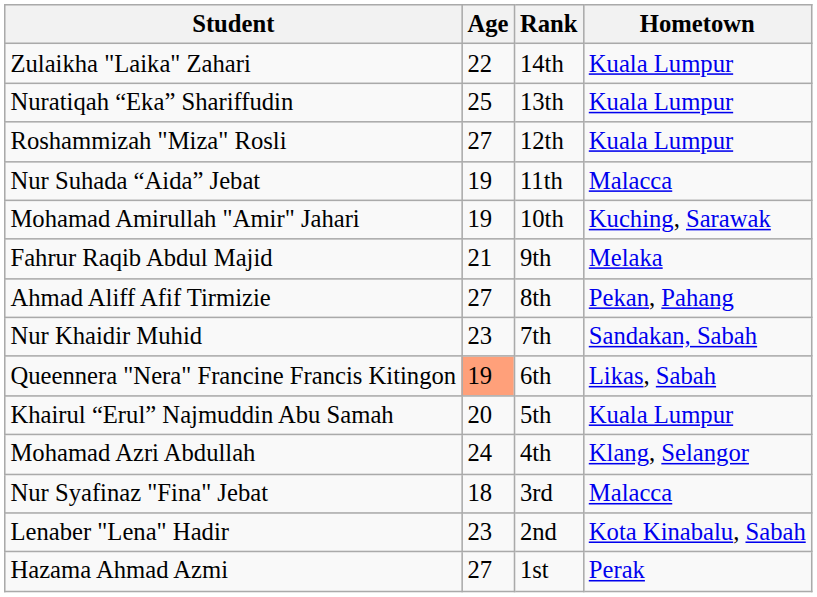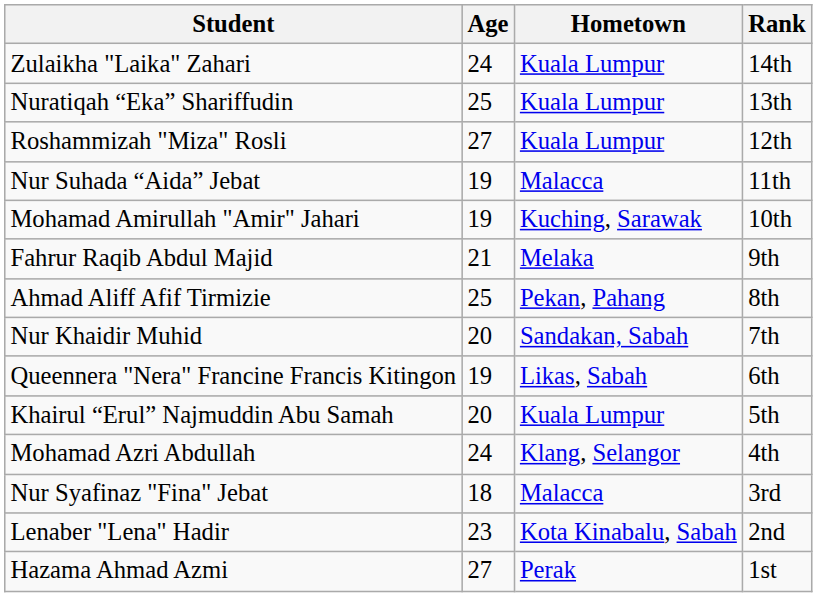columns swapped: Hometown <-> Rank
Zulaikha "Laika" Zahari | Age: 22 -> 24
Ahmad Aliff Afif Tirmizie | Age: 27 -> 25
Nur Khaidir Muhid | Age: 23 -> 20
Queennera "Nera" Francine Francis Kitingon | Age: lightsalmon background -> no background
